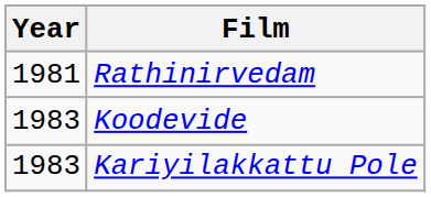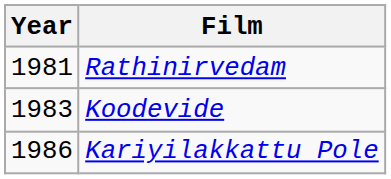Kariyilakkattu Pole | Year: 1983 -> 1986
